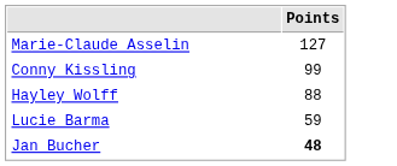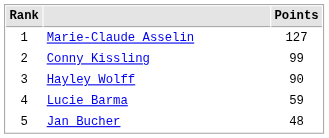+ column: Rank | 1 | 2 | 3 | 4 | 5
Hayley Wolff | Points: 88 -> 90
Jan Bucher | Points: bold -> normal
